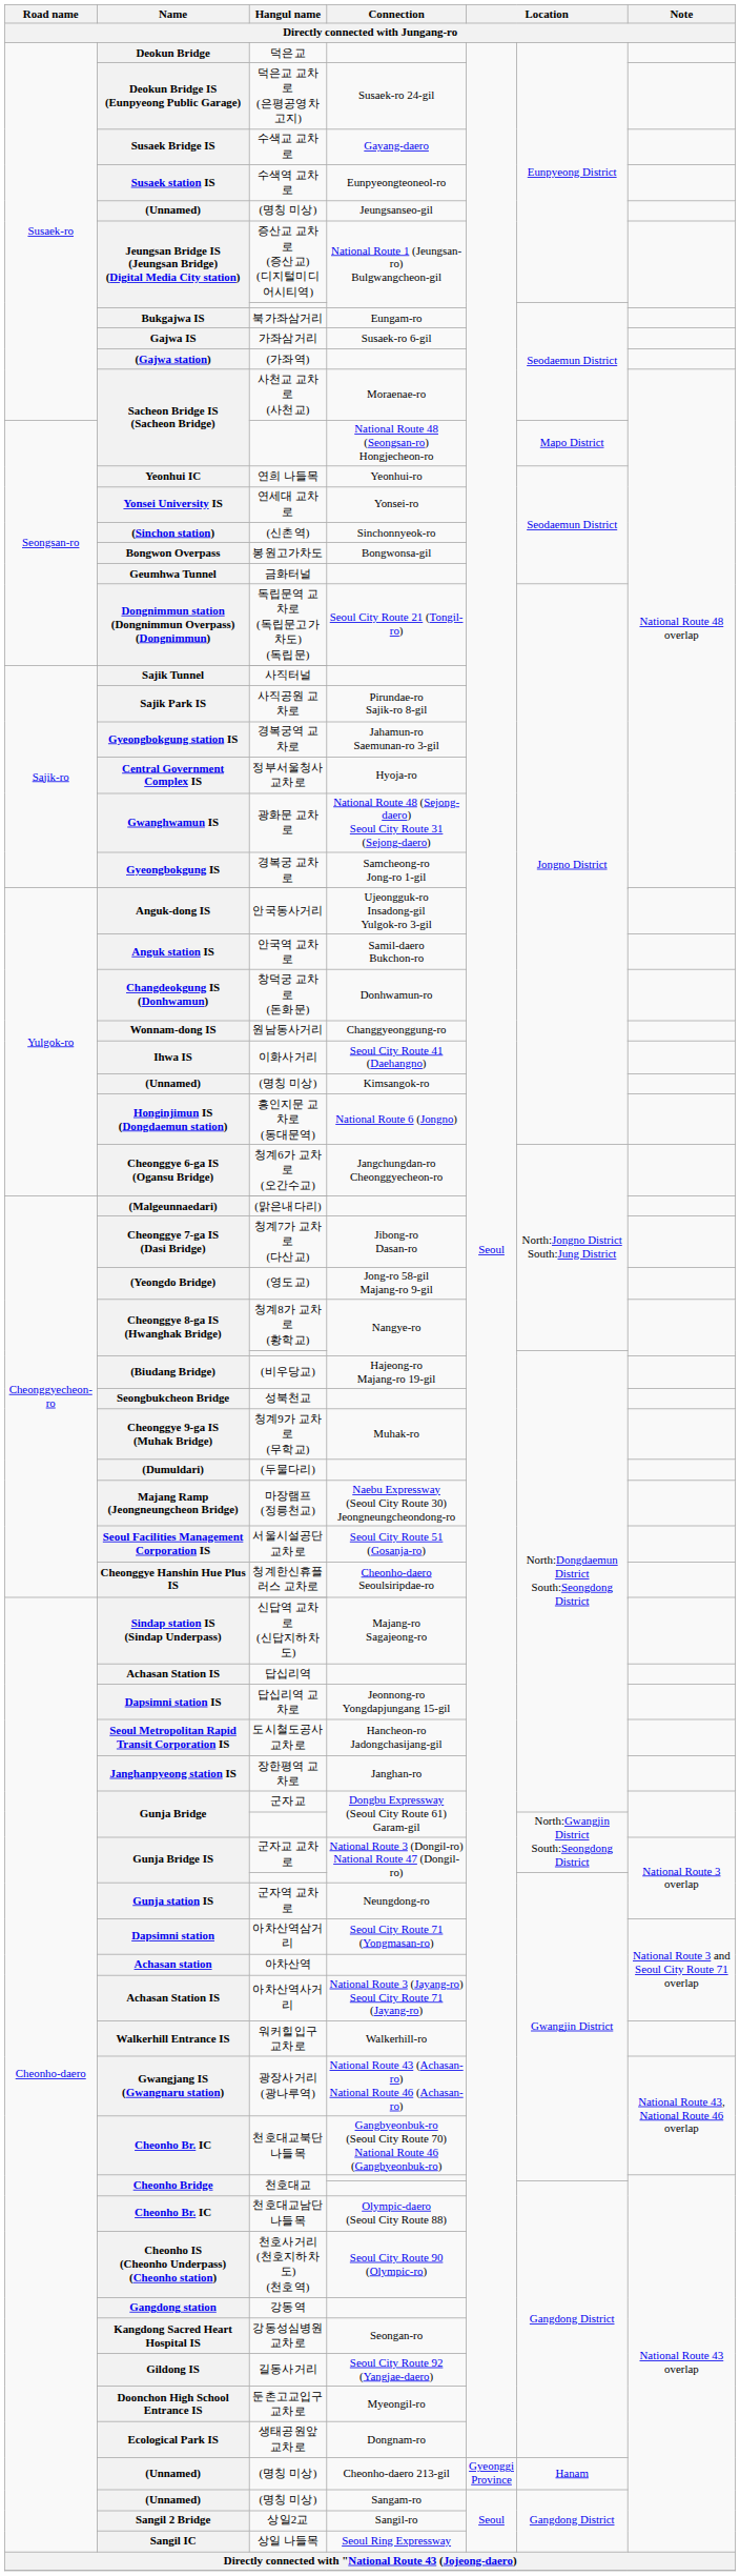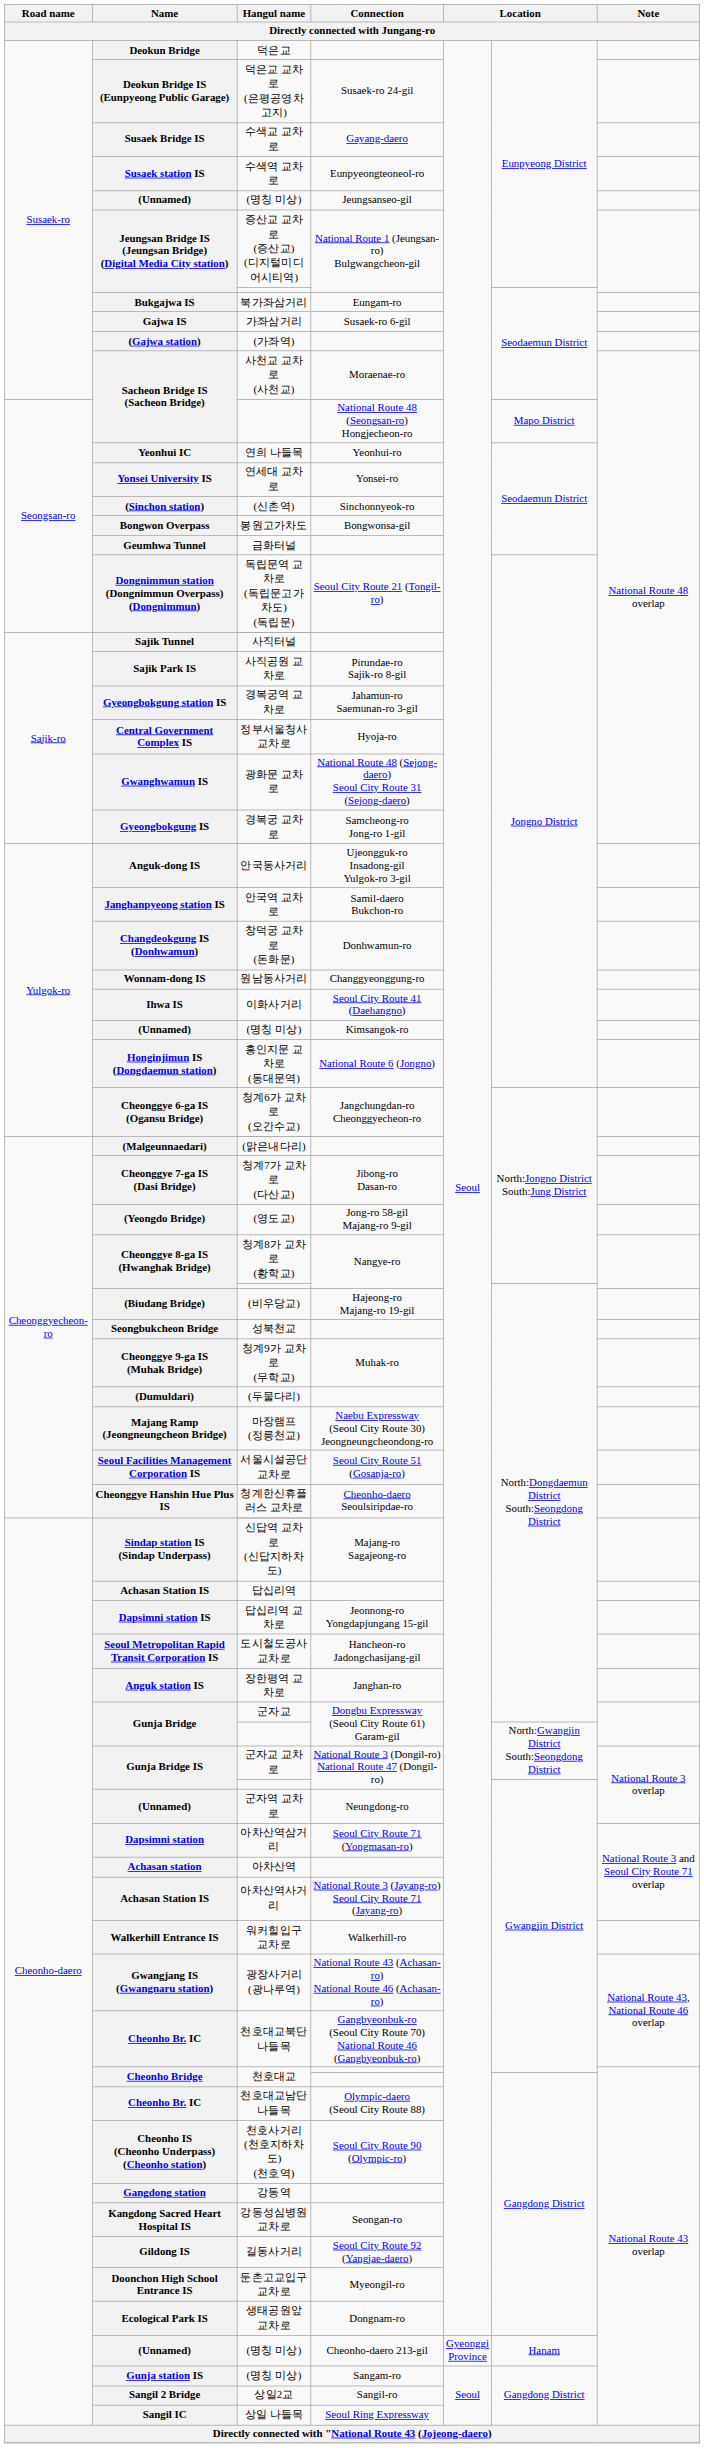안국역 교차로 | Name: Anguk station IS -> Janghanpyeong station IS
장한평역 교차로 | Name: Janghanpyeong station IS -> Anguk station IS
군자역 교차로 | Name: Gunja station IS -> (Unnamed)
(명칭 미상) / Sangam-ro | Name: (Unnamed) -> Gunja station IS
